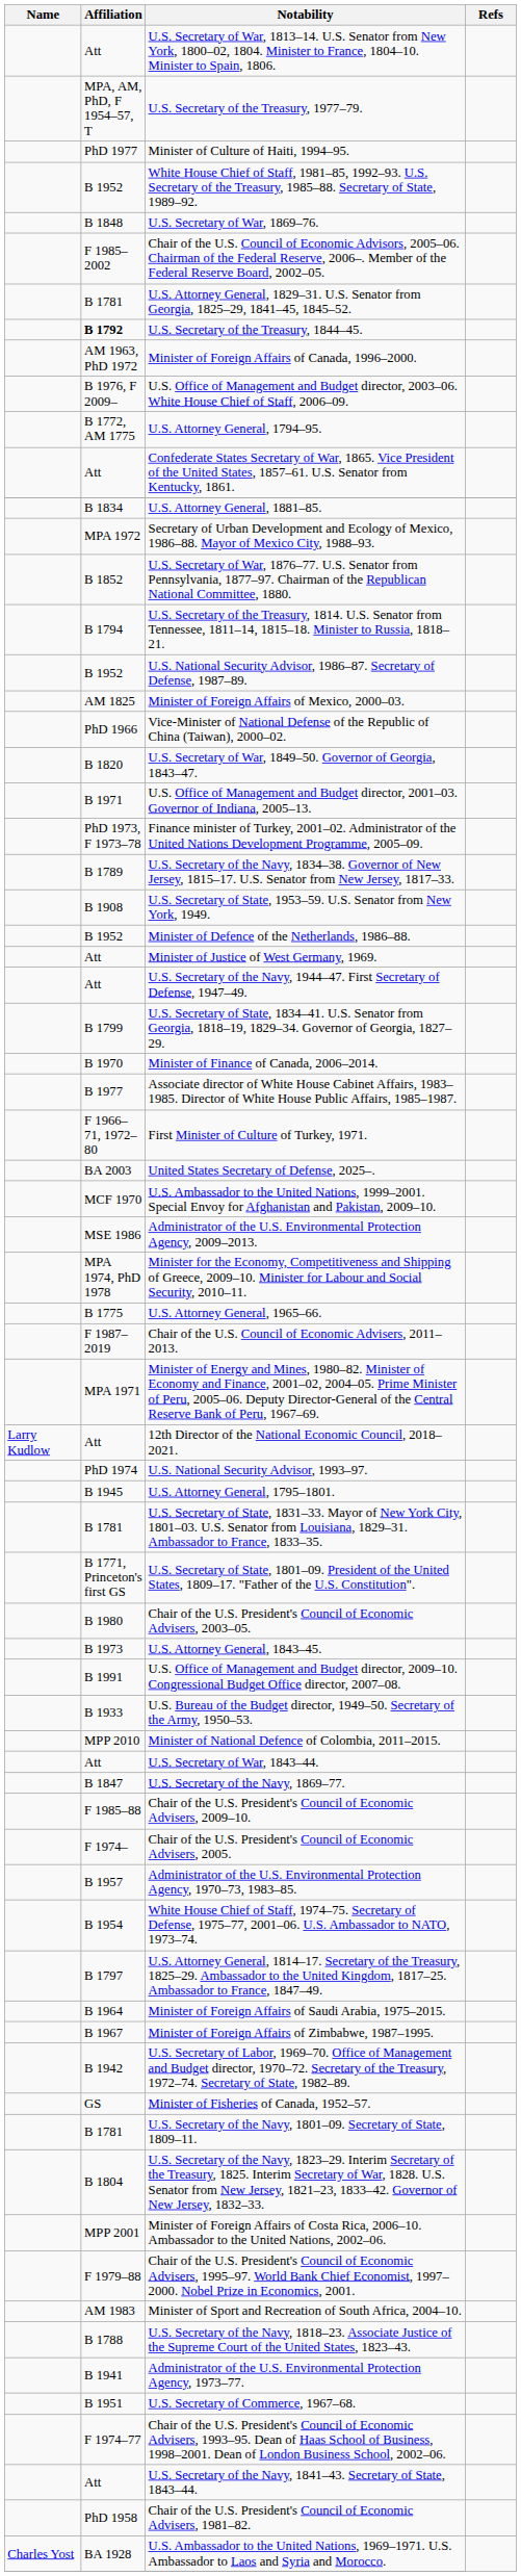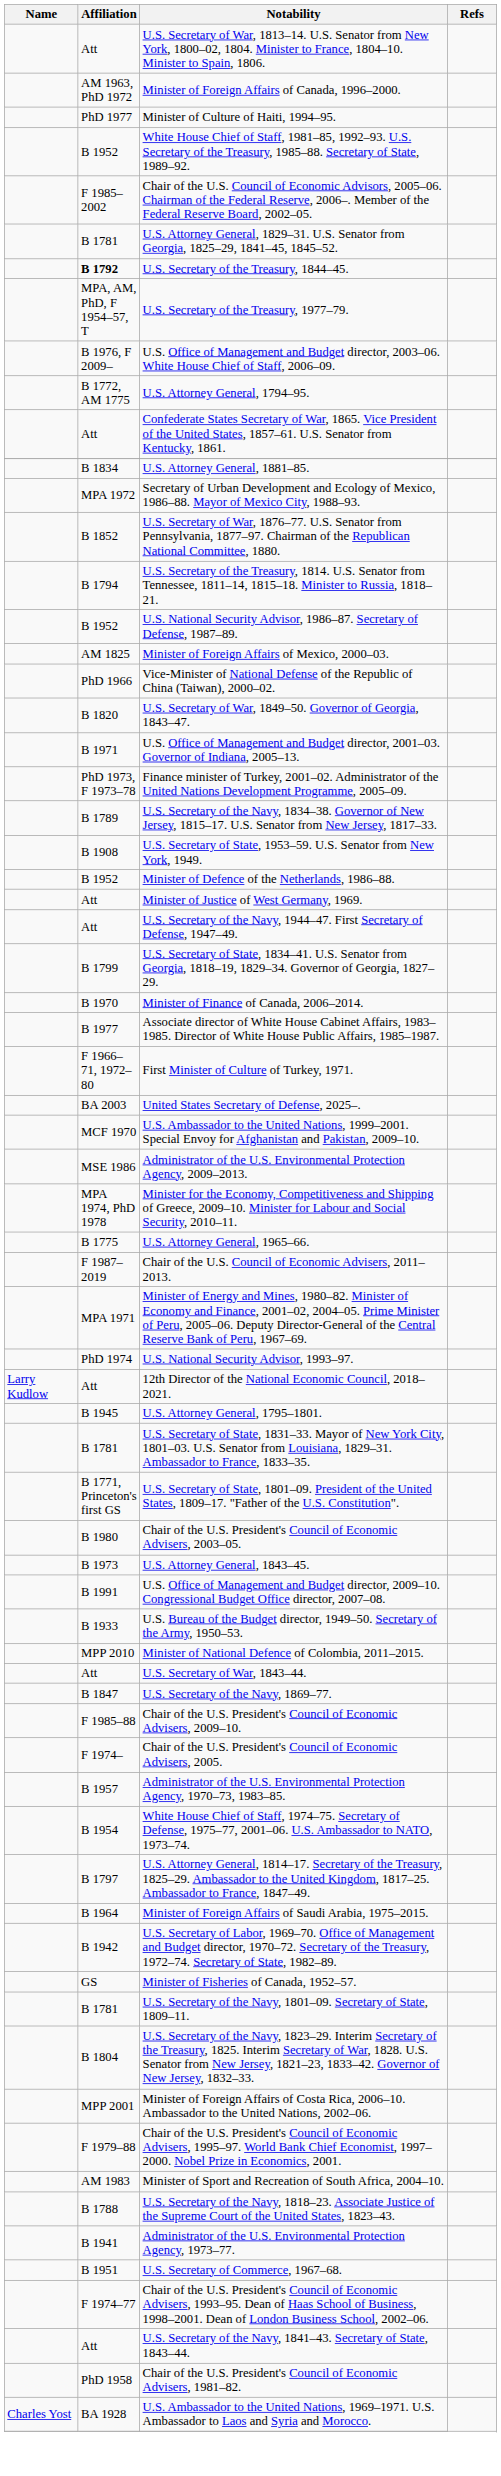rows swapped: Minister of Foreign Affairs of Canada, 1996–2000. <-> U.S. Secretary of the Treasury, 1977–79.
- row: B 1848 | U.S. Secretary of War, 1869–76.
rows swapped: 12th Director of the National Economic Council, 2018–2021. <-> U.S. National Security Advisor, 1993–97.
- row: B 1967 | Minister of Foreign Affairs of Zimbabwe, 1987–1995.
